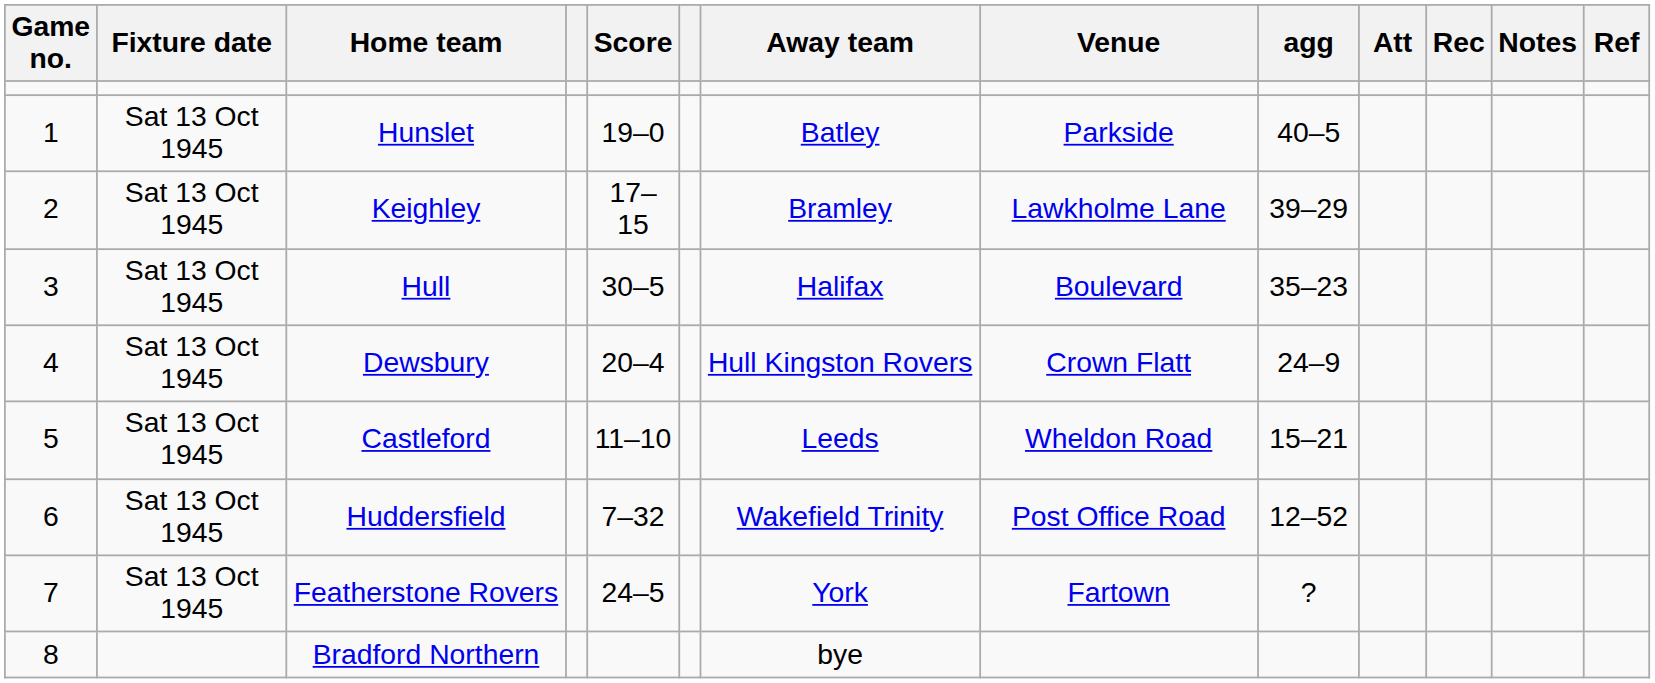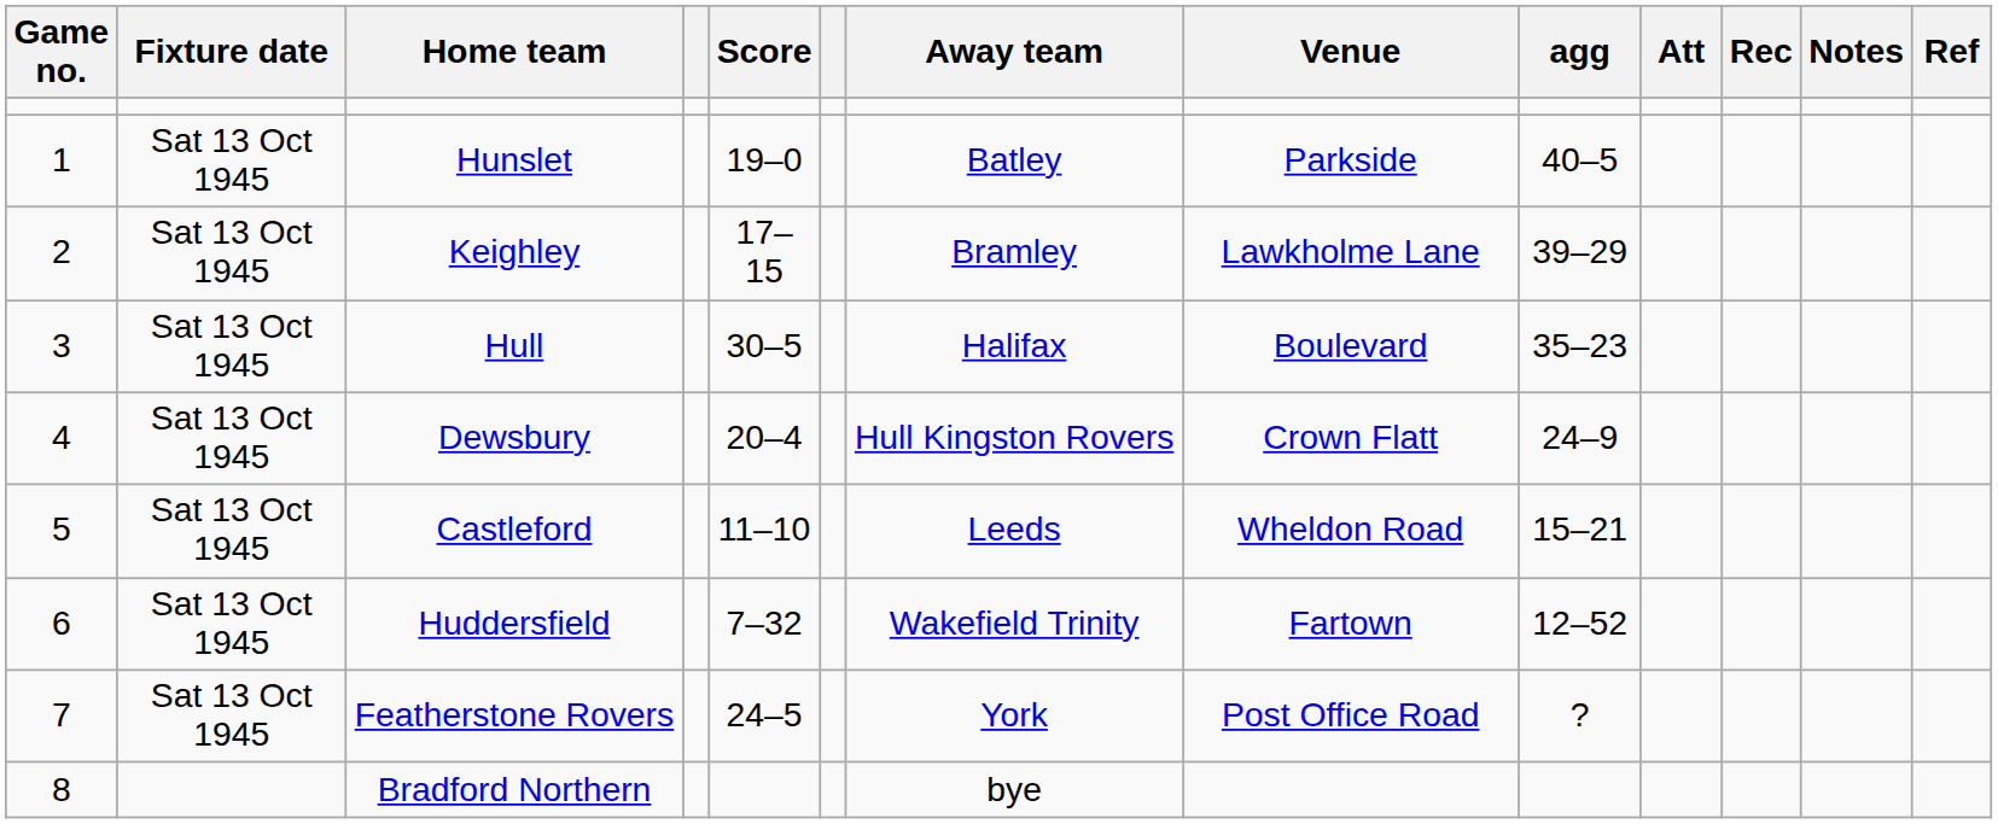Huddersfield | Venue: Post Office Road -> Fartown
Featherstone Rovers | Venue: Fartown -> Post Office Road
